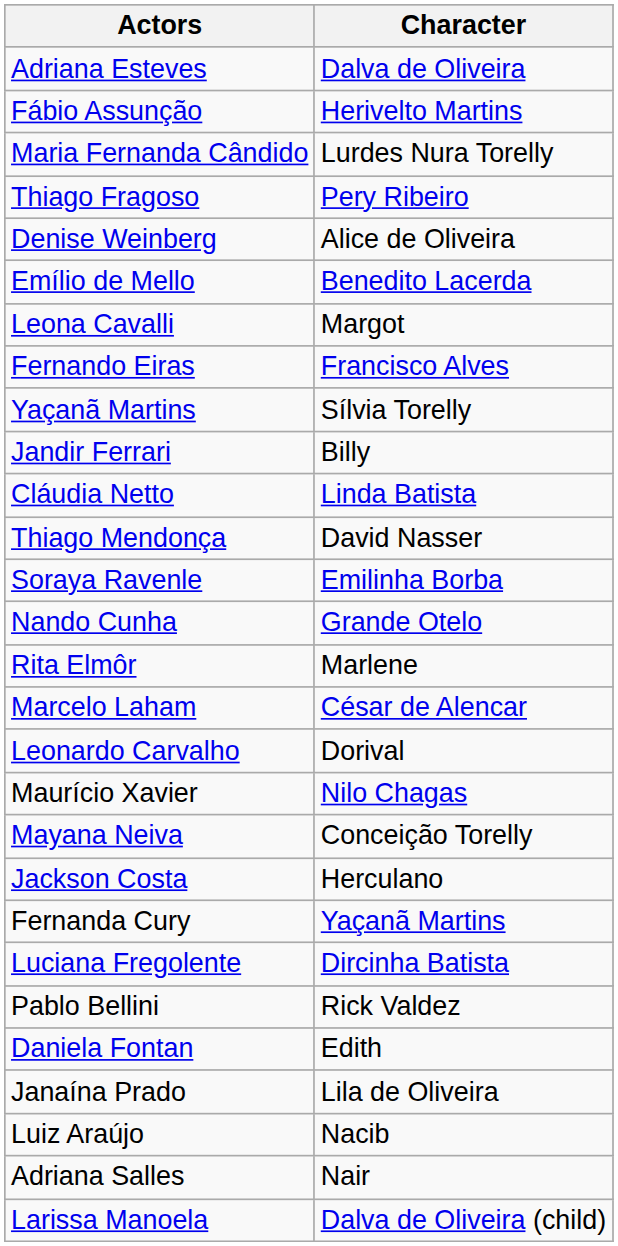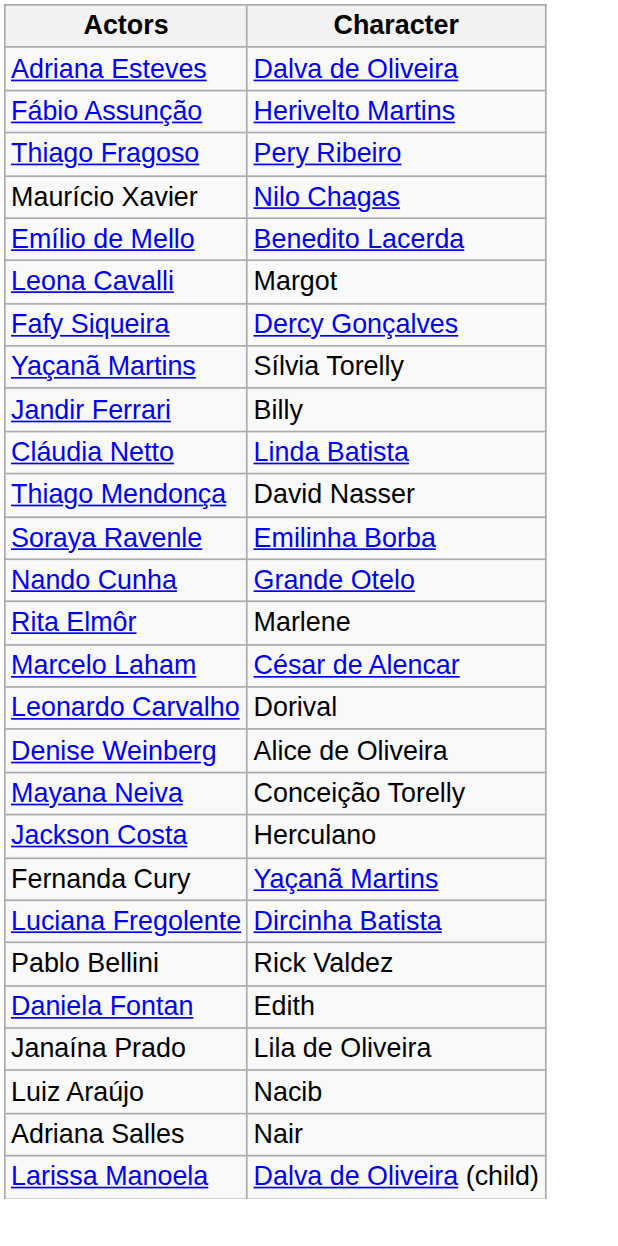- row: Maria Fernanda Cândido | Lurdes Nura Torelly
rows swapped: Denise Weinberg <-> Maurício Xavier
- row: Fernando Eiras | Francisco Alves
+ row: Fafy Siqueira | Dercy Gonçalves
